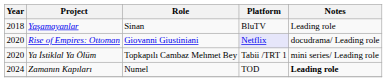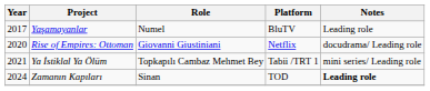Yaşamayanlar | Year: 2018 -> 2017
Yaşamayanlar | Role: Sinan -> Numel
Rise of Empires: Ottoman | Platform: lavender background -> no background
Ya İstiklal Ya Ölüm | Year: 2020 -> 2021
Zamanın Kapıları | Role: Numel -> Sinan
